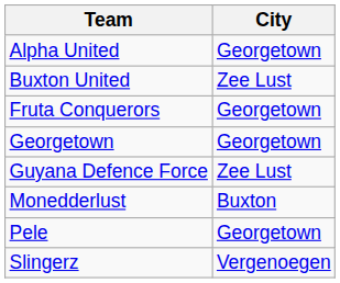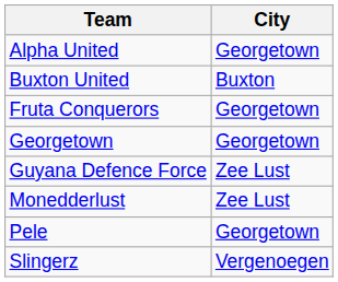Buxton United | City: Zee Lust -> Buxton
Monedderlust | City: Buxton -> Zee Lust
